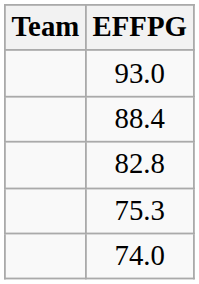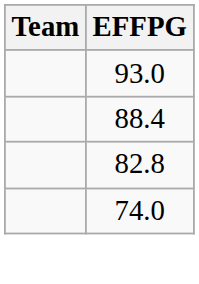- row: 75.3
